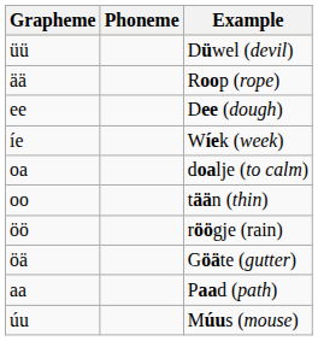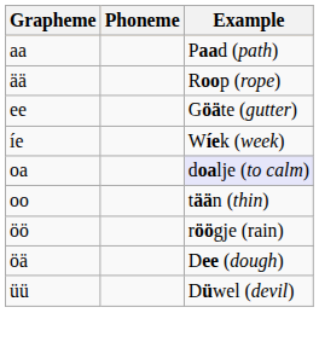rows swapped: aa <-> üü
ee | Example: Dee (dough) -> Göäte (gutter)
oa | Example: no background -> lavender background
öä | Example: Göäte (gutter) -> Dee (dough)
- row: úu | Múus (mouse)
